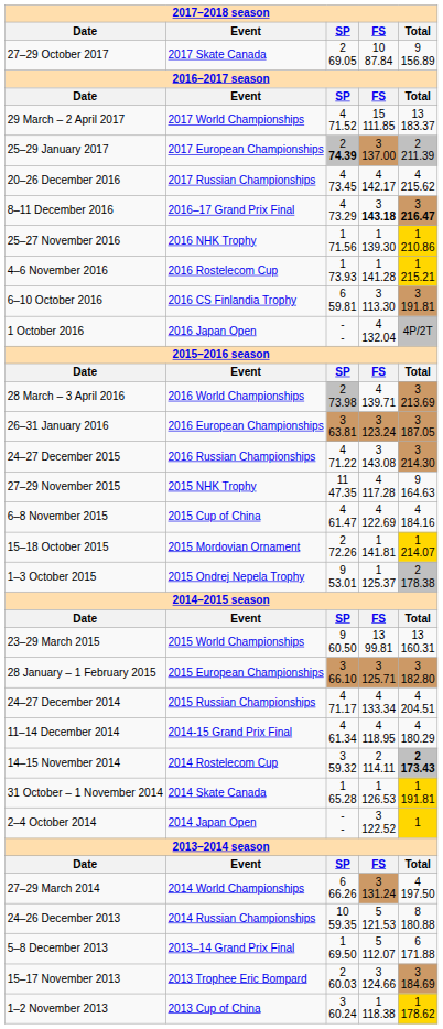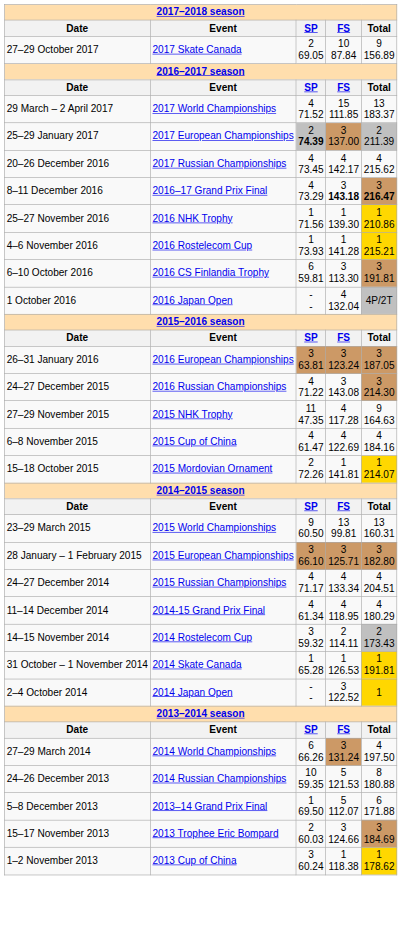- row: 28 March – 3 April 2016 | 2016 World Championships | 2 73.98 | 4 139.71 | 3 213.69
- row: 1–3 October 2015 | 2015 Ondrej Nepela Trophy | 9 53.01 | 1 125.37 | 2 178.38
14–15 November 2014 | column 5: bold -> normal
